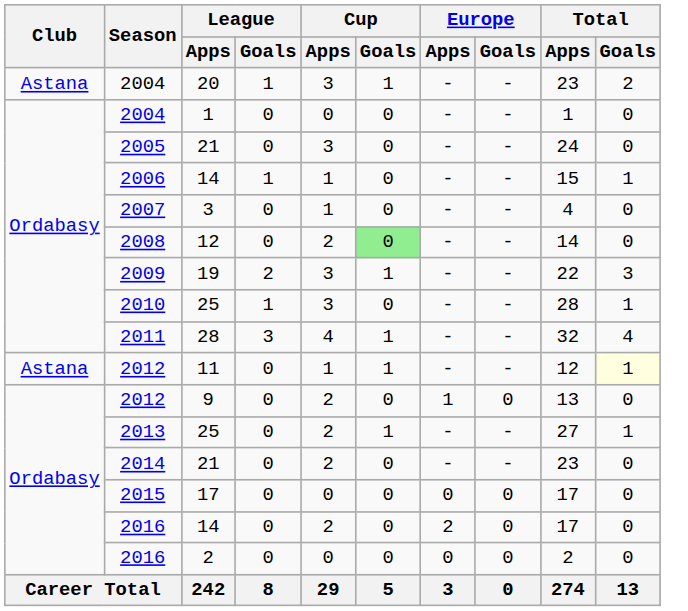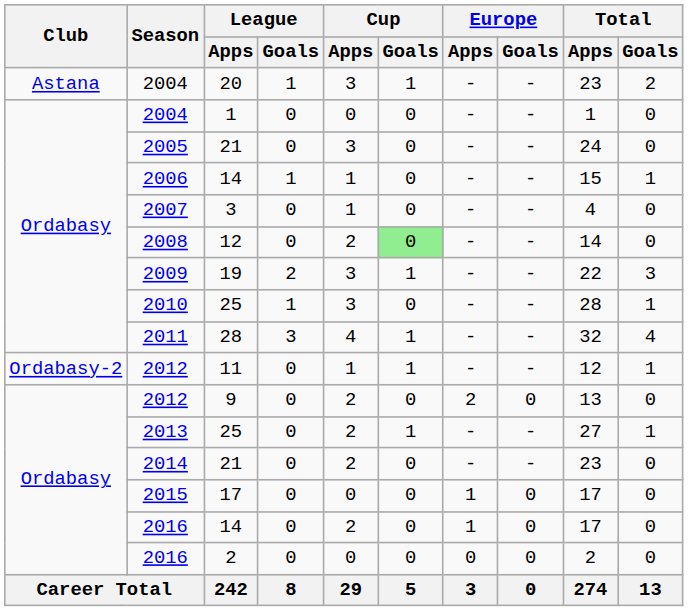2012 / 11 | Club: Astana -> Ordabasy-2
2012 / 11 | Total / Goals: lightyellow background -> no background
2012 / 9 | Europe / Apps: 1 -> 2
2015 | Europe / Apps: 0 -> 1
2016 / 14 | Europe / Apps: 2 -> 1
